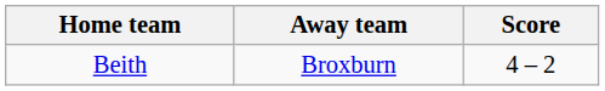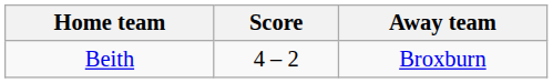columns swapped: Score <-> Away team
